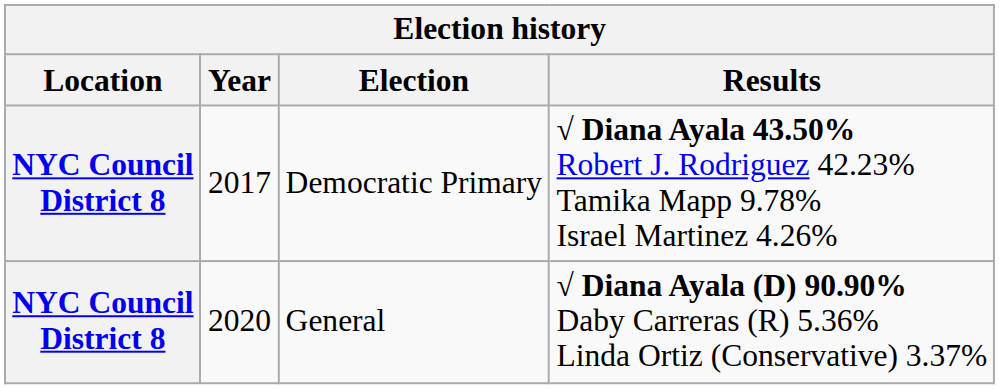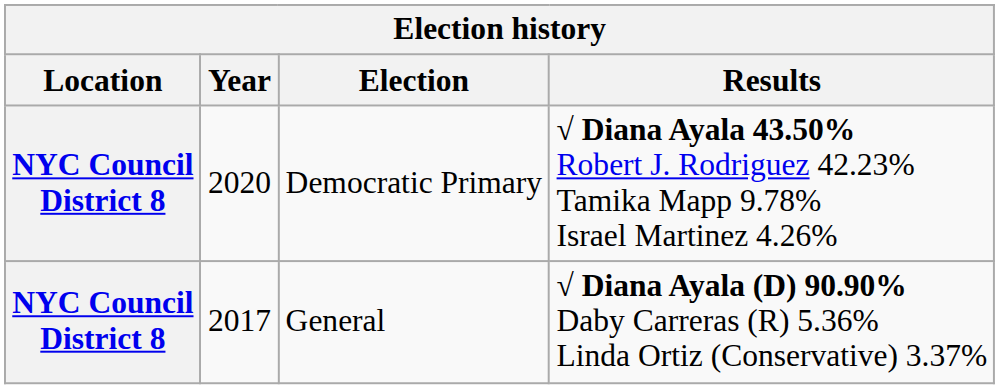Democratic Primary | Year: 2017 -> 2020
General | Year: 2020 -> 2017
